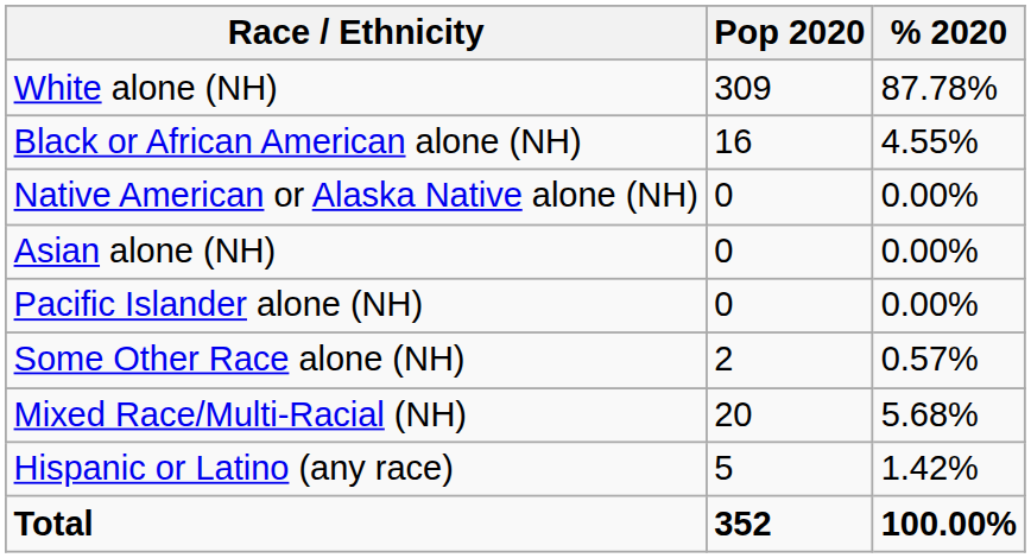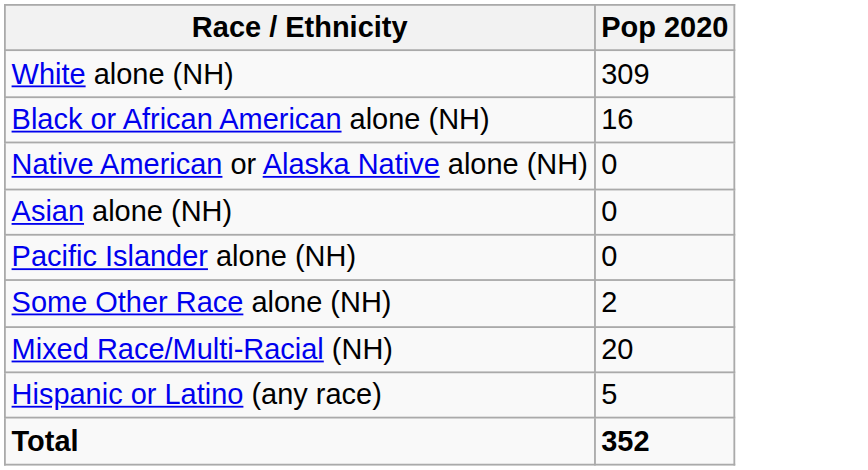- column: % 2020 | 87.78% | 4.55% | 0.00% | 0.00% | 0.00% | 0.57% | 5.68% | 1.42% | 100.00%
